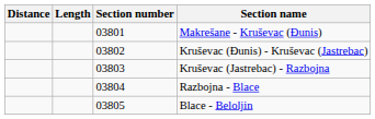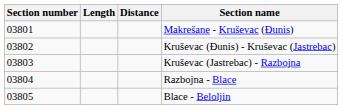columns swapped: Section number <-> Distance
